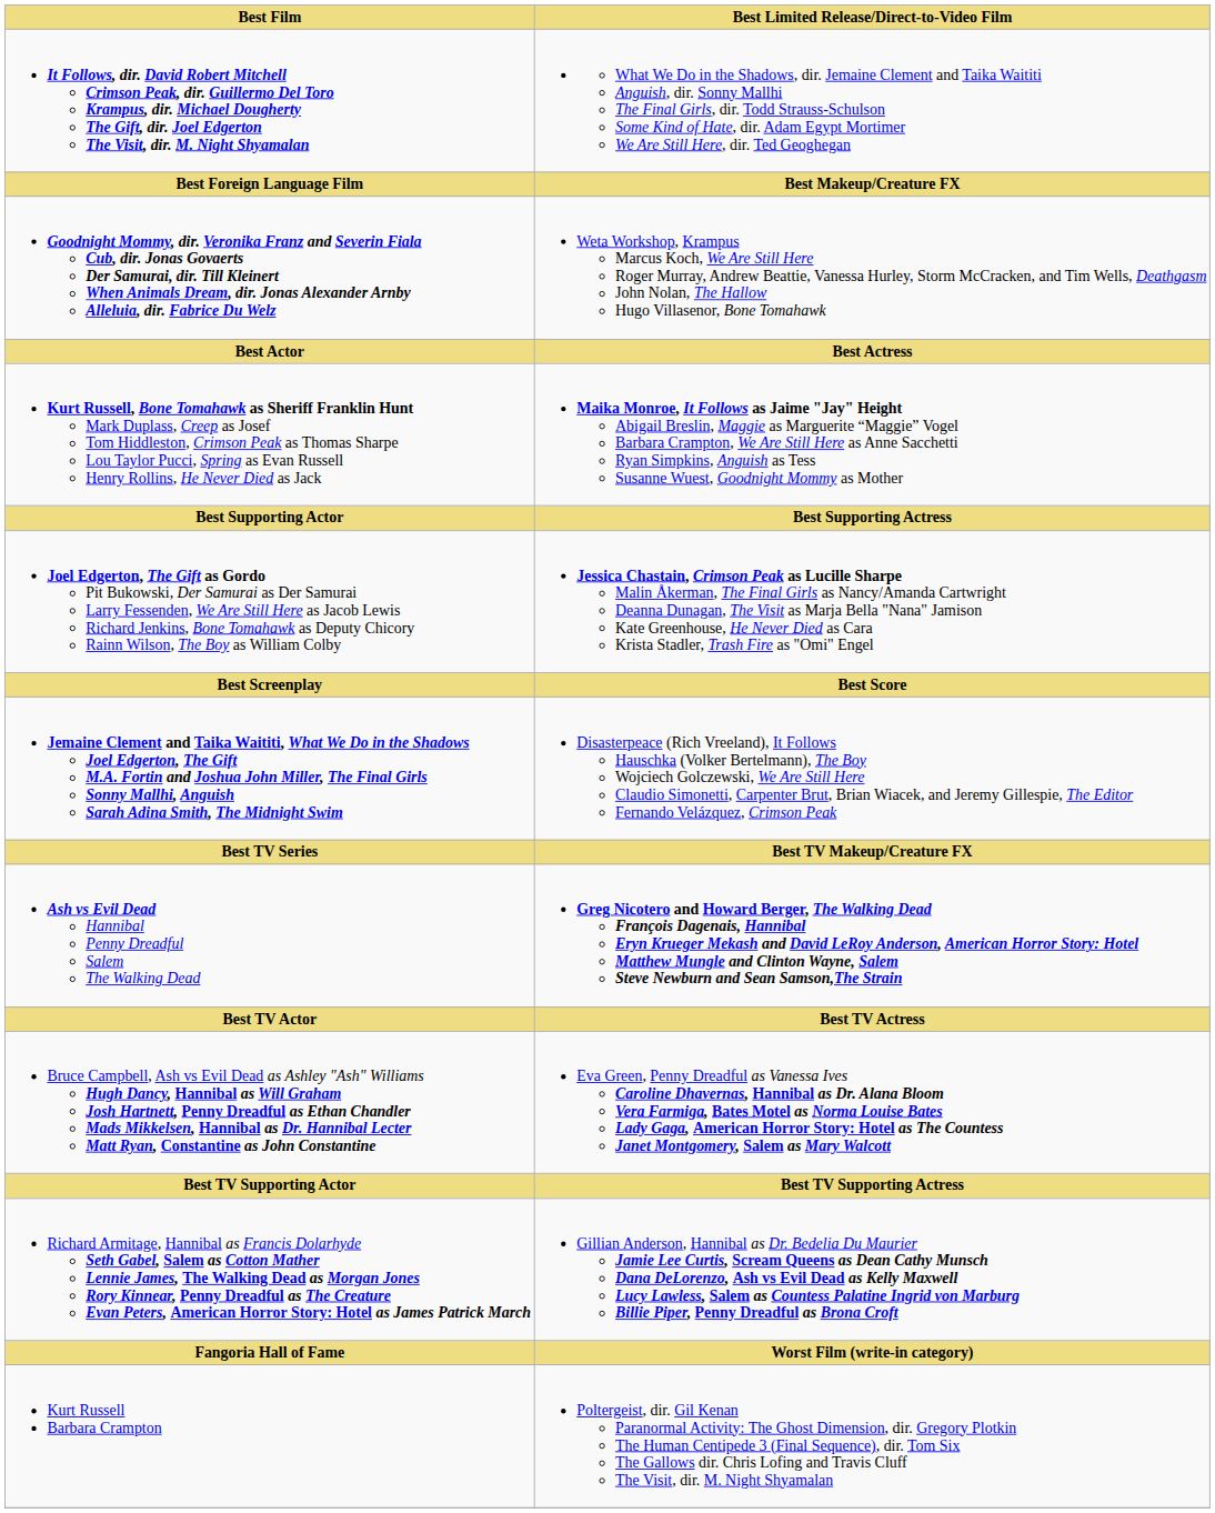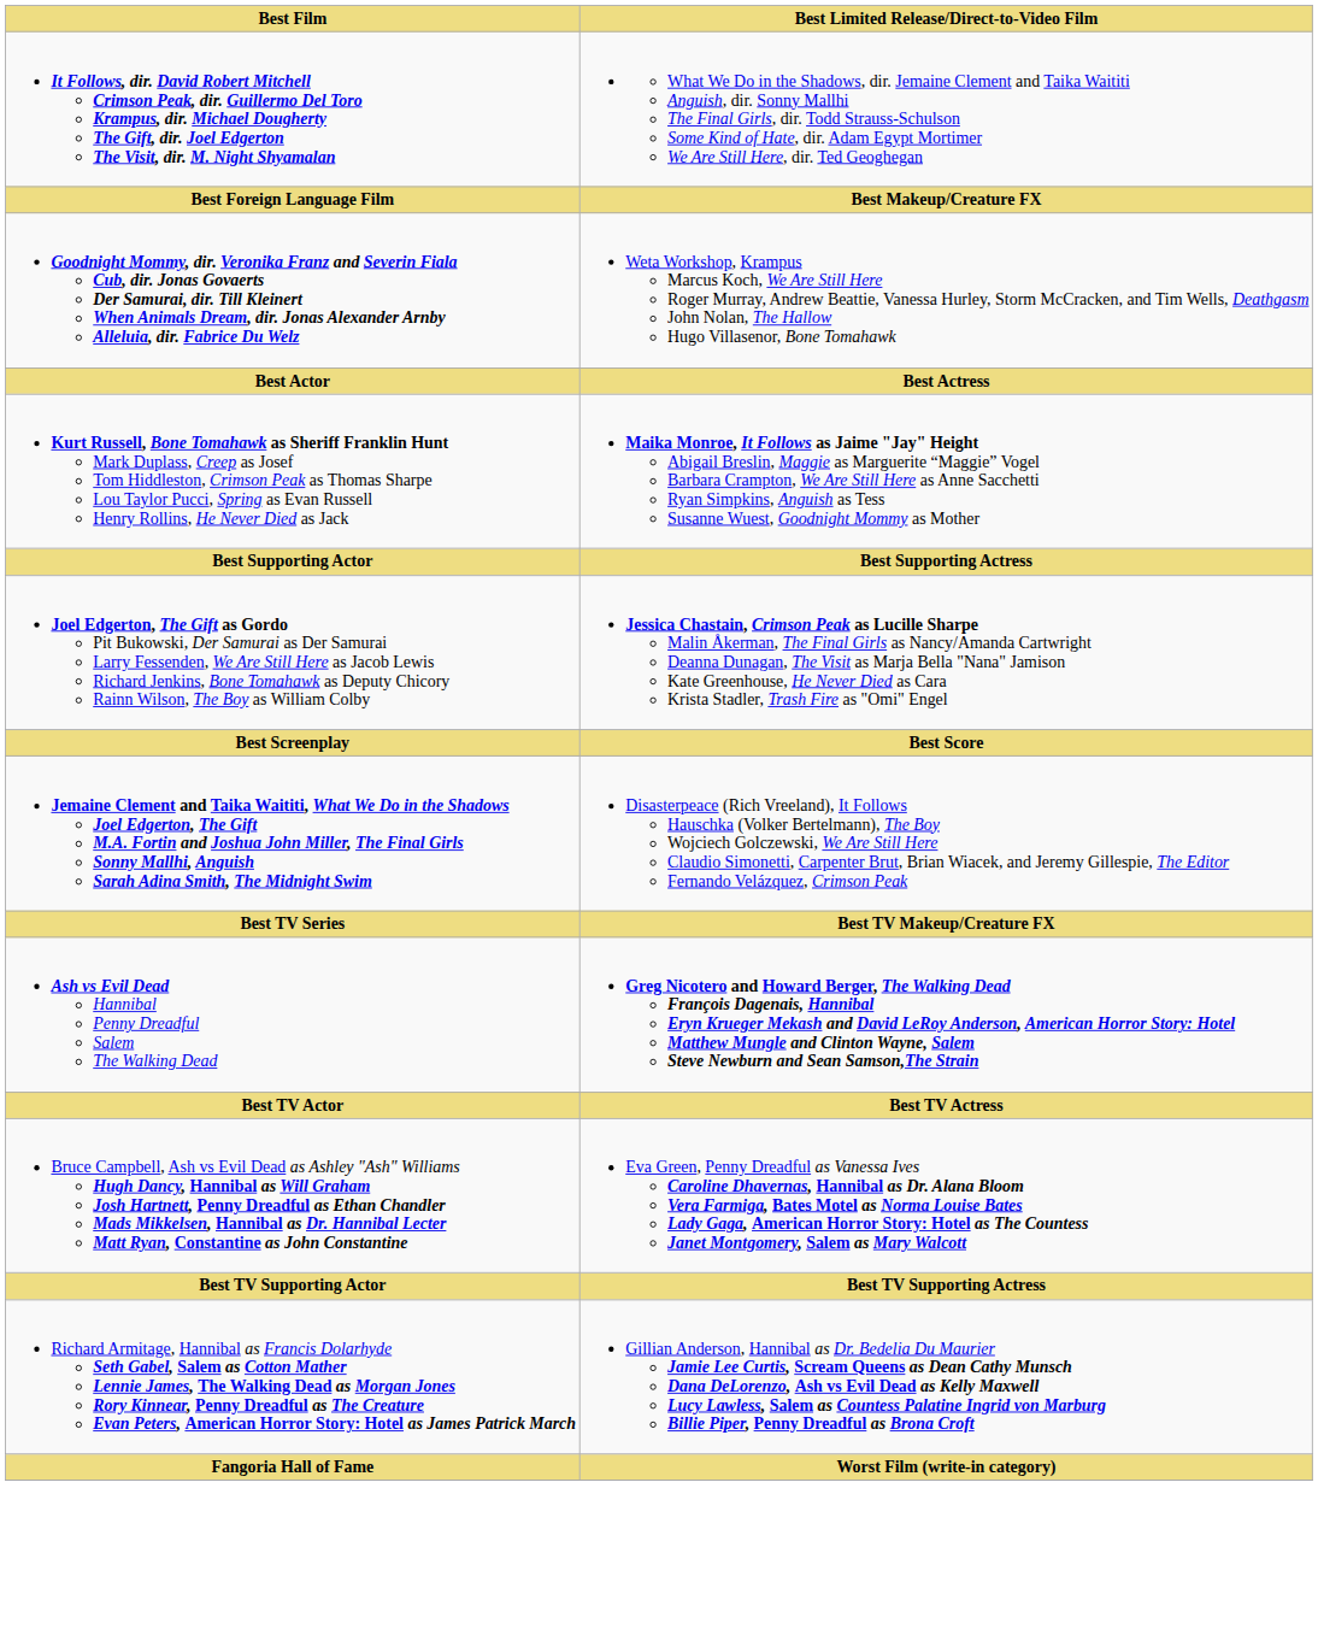- row: Kurt Russell Barbara Crampton | Poltergeist, dir. Gil Kenan Paranormal Activity: The Ghost Dimension, dir. Gregory Plotkin The Human Centipede 3 (Final Sequence), dir. Tom Six The Gallows dir. Chris Lofing and Travis Cluff The Visit, dir. M. Night Shyamalan
